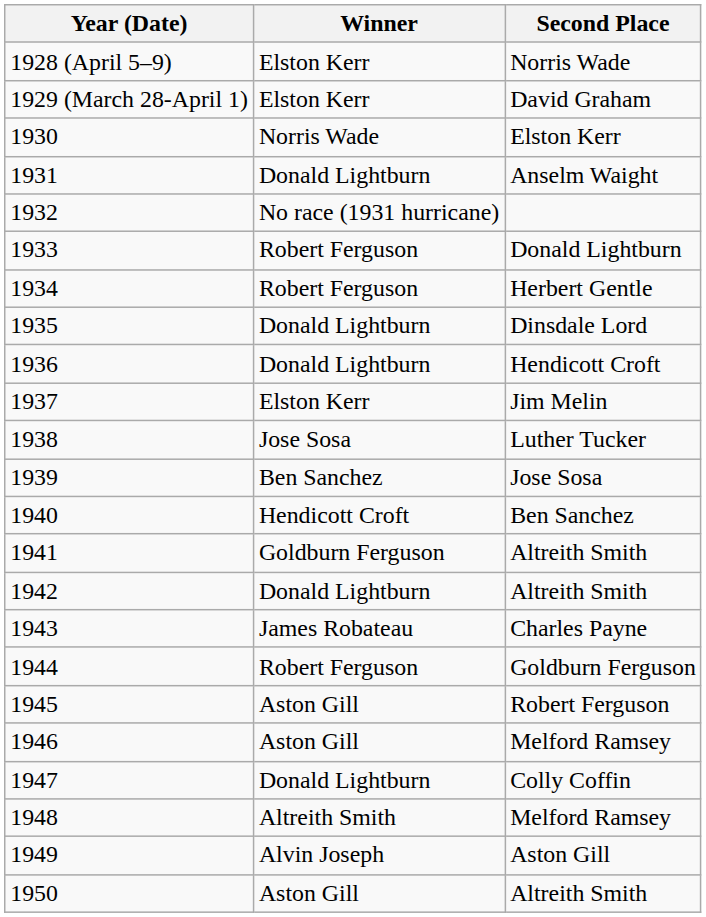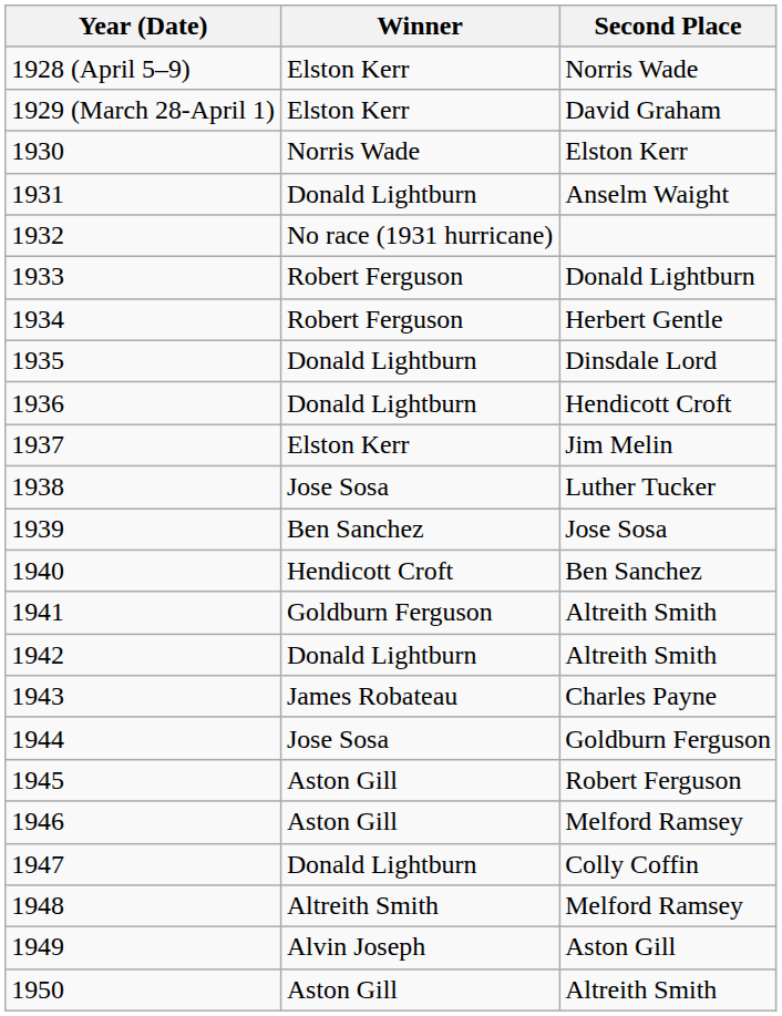1944 | Winner: Robert Ferguson -> Jose Sosa
